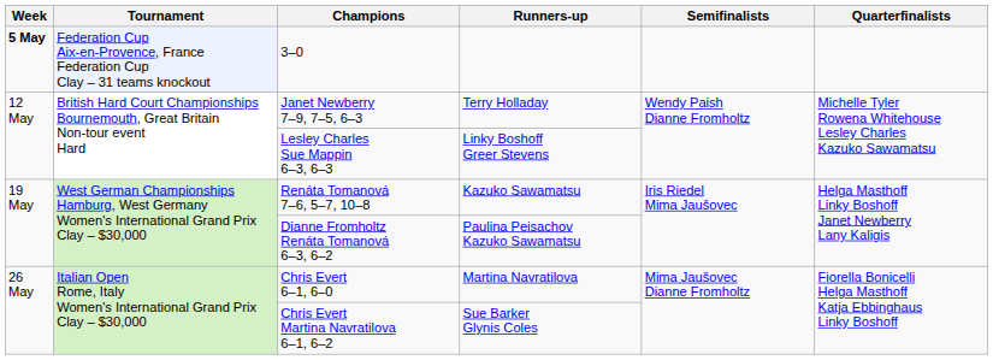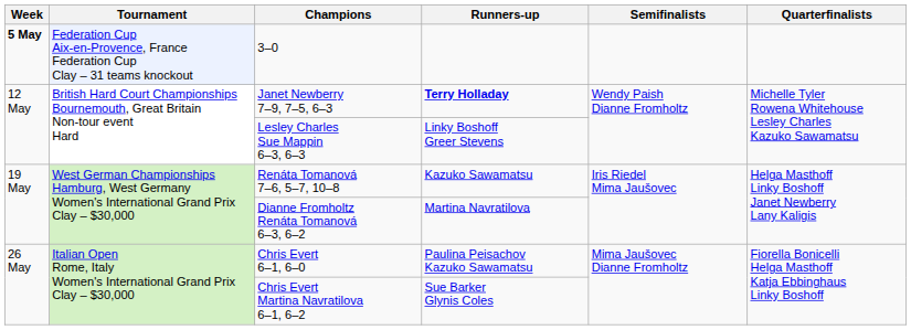Janet Newberry 7–9, 7–5, 6–3 | Runners-up: normal -> bold
Dianne Fromholtz Renáta Tomanová 6–3, 6–2 | Runners-up: Paulina Peisachov Kazuko Sawamatsu -> Martina Navratilova
Chris Evert 6–1, 6–0 | Runners-up: Martina Navratilova -> Paulina Peisachov Kazuko Sawamatsu
